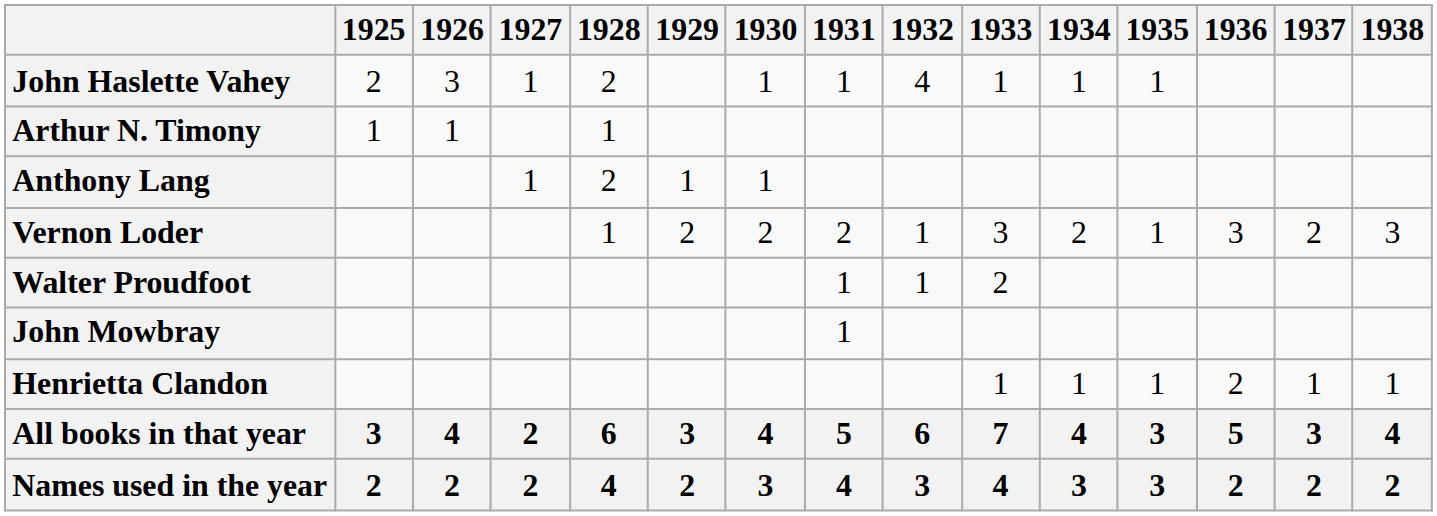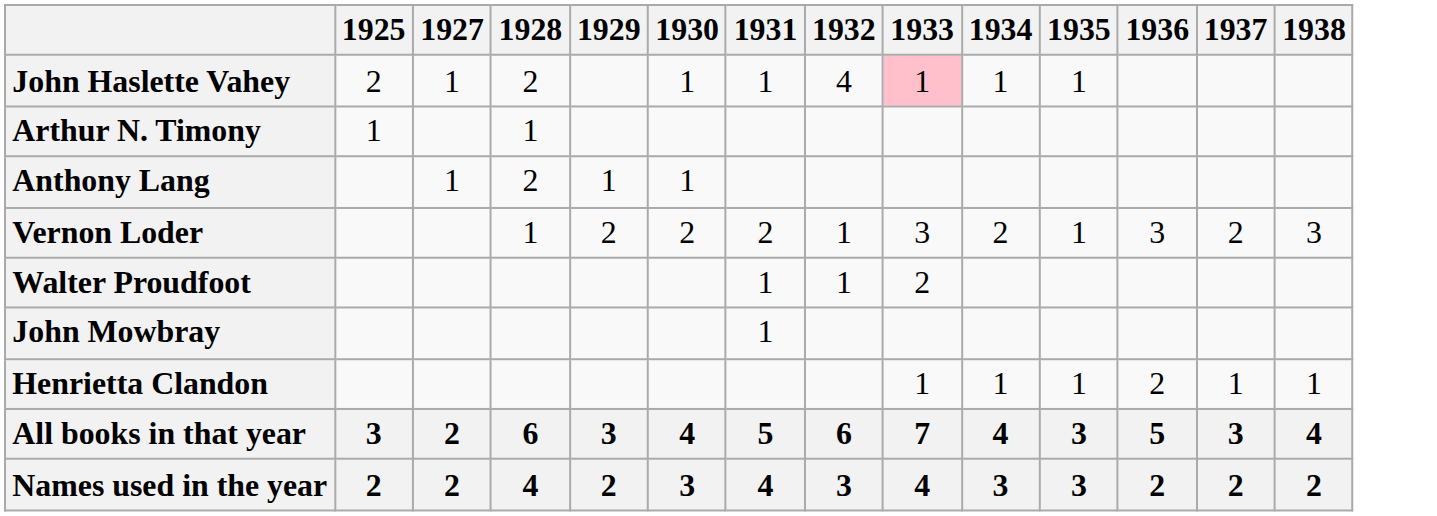- column: 1926 | 3 | 1 | 4 | 2
John Haslette Vahey | 1933: no background -> pink background
